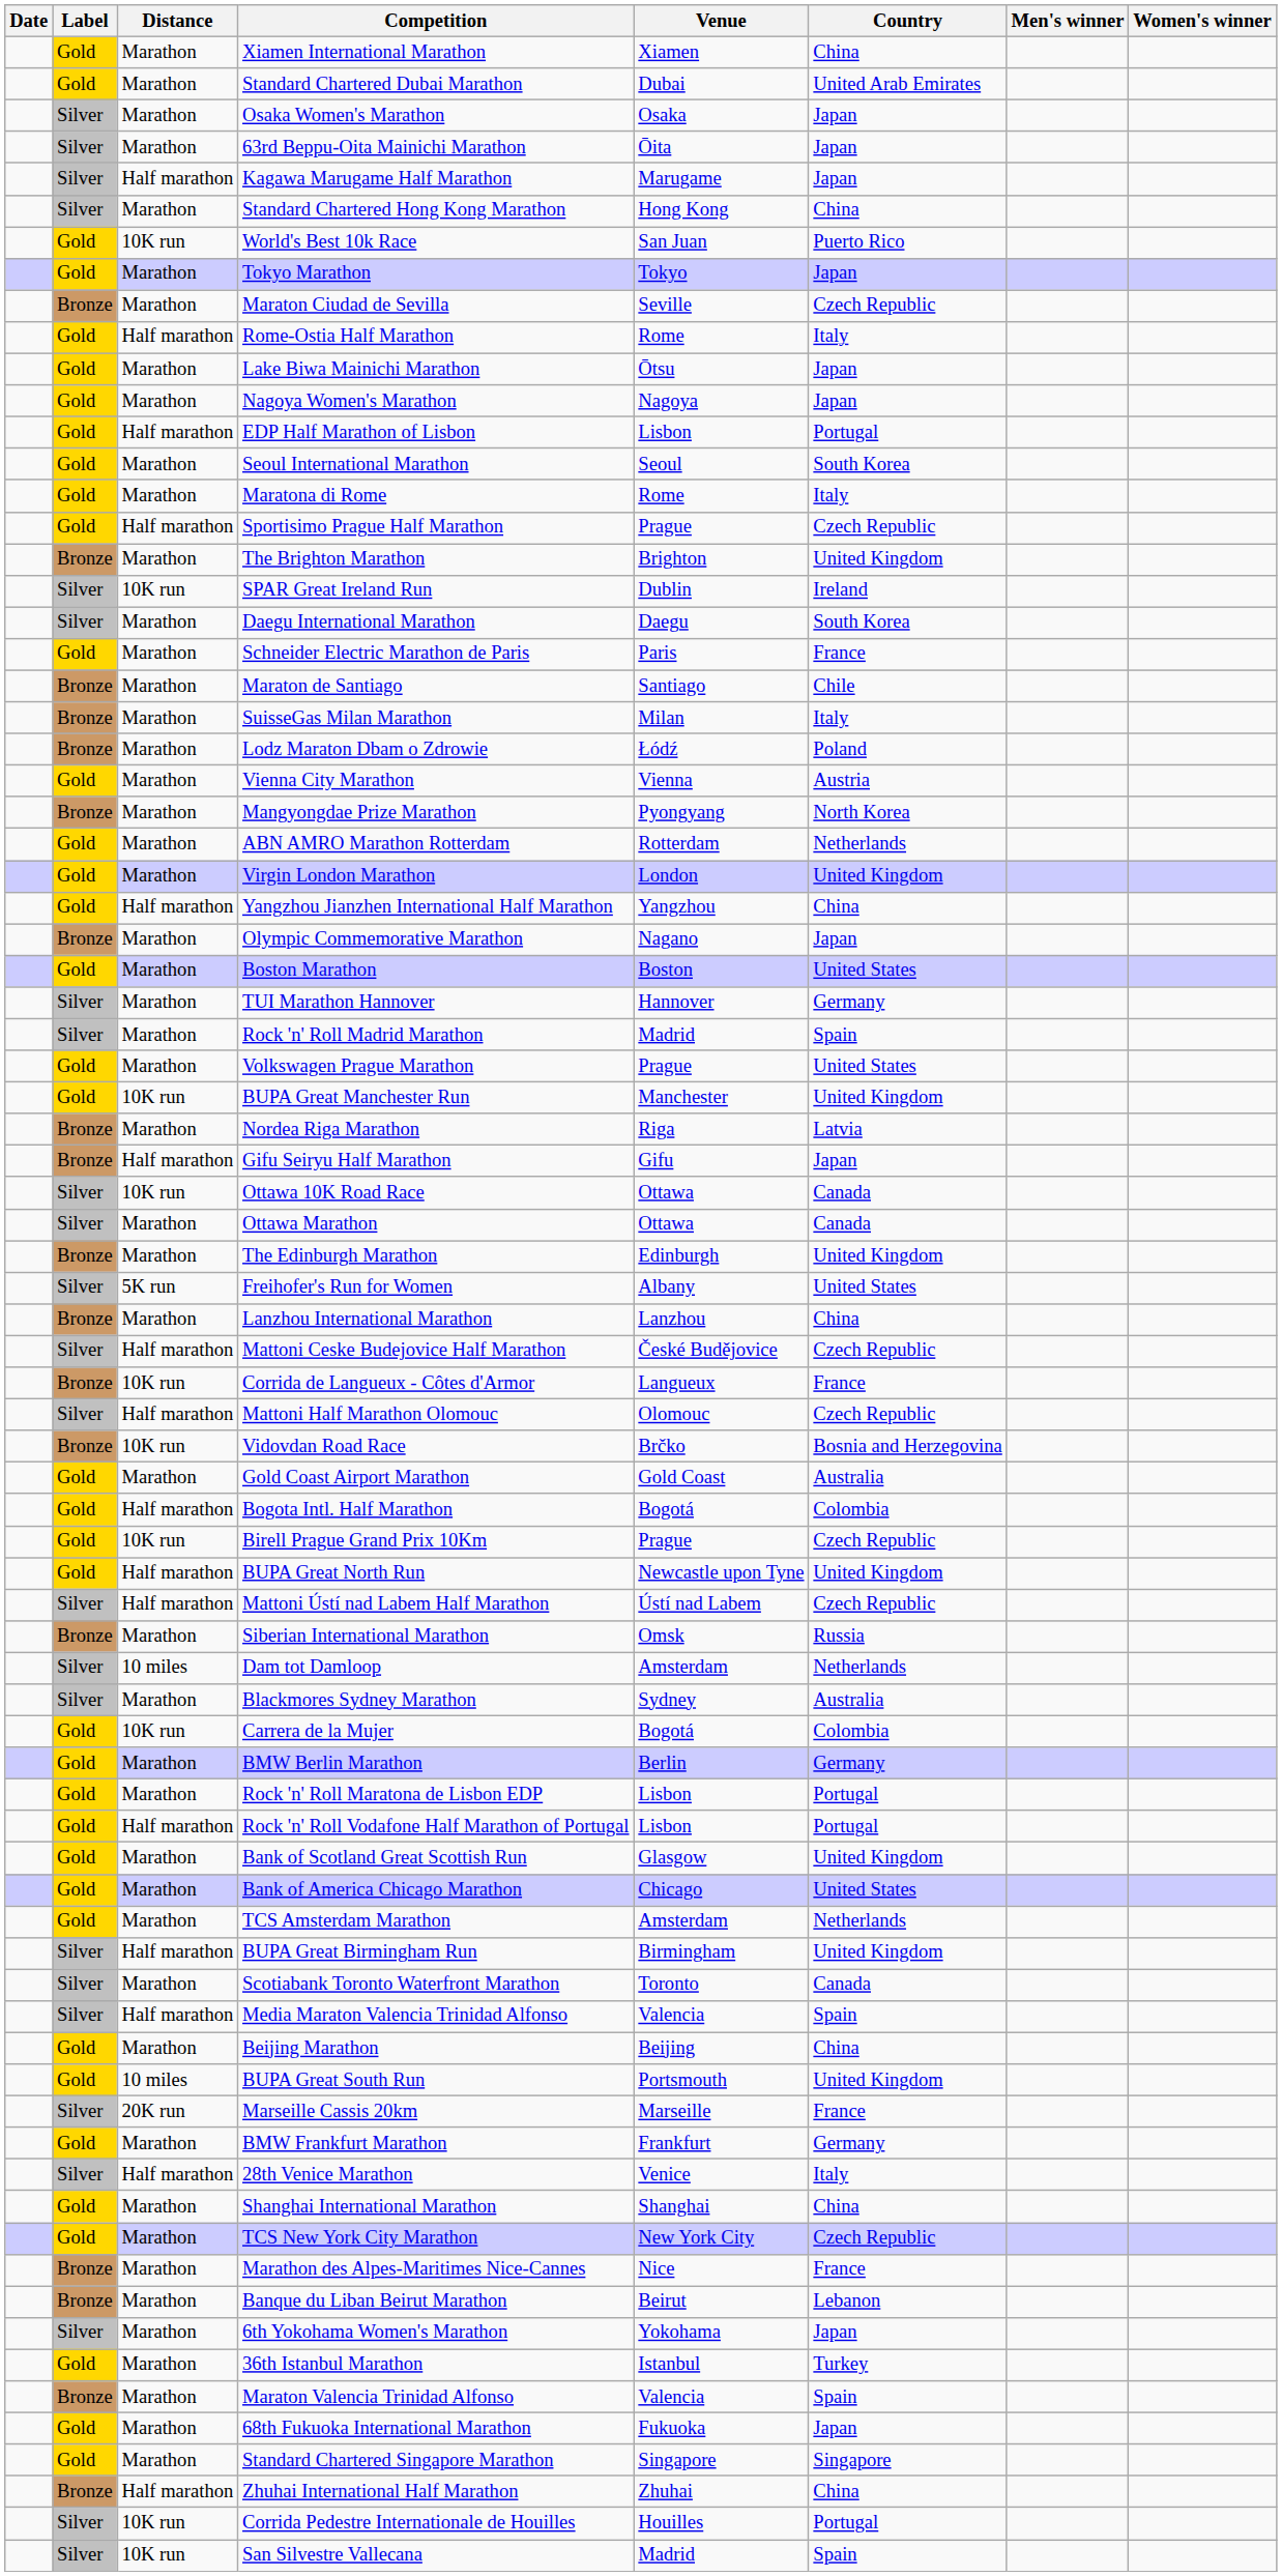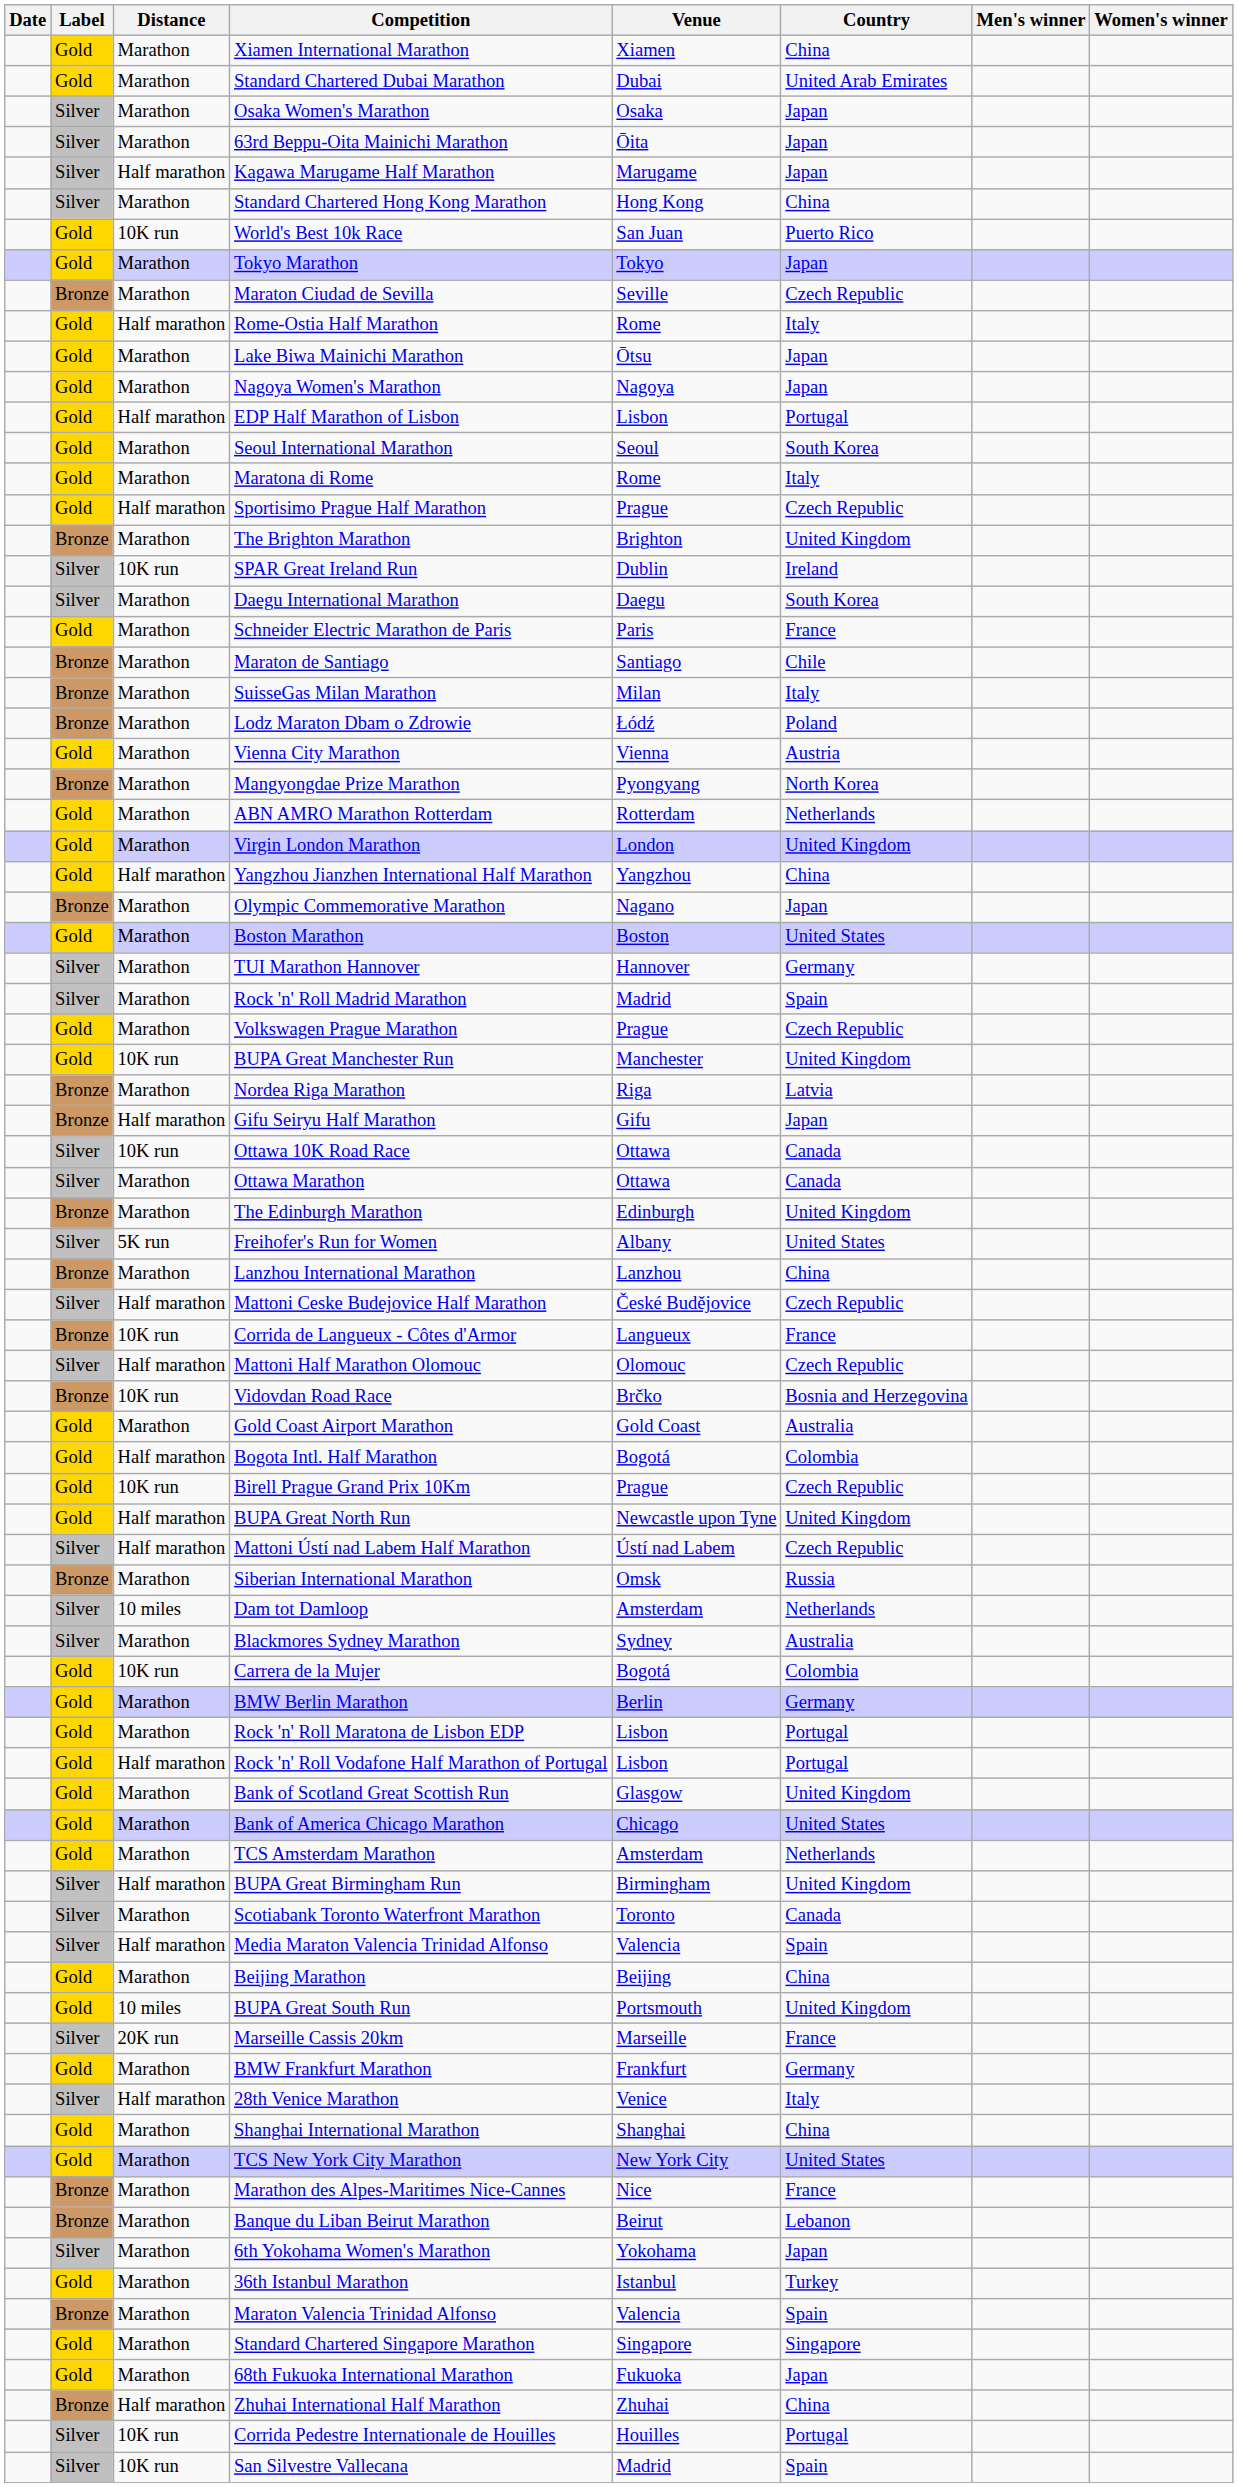Volkswagen Prague Marathon | Country: United States -> Czech Republic
TCS New York City Marathon | Country: Czech Republic -> United States
rows swapped: 68th Fukuoka International Marathon <-> Standard Chartered Singapore Marathon
